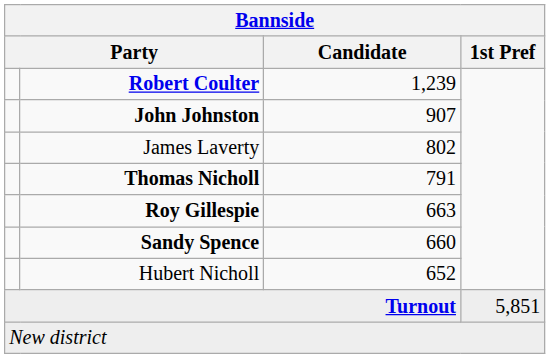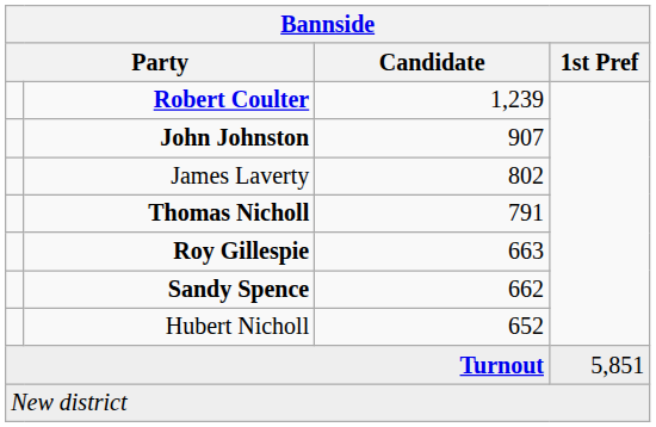Sandy Spence | Candidate: 660 -> 662
